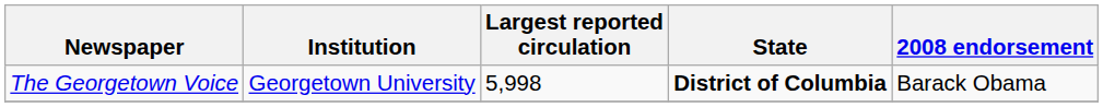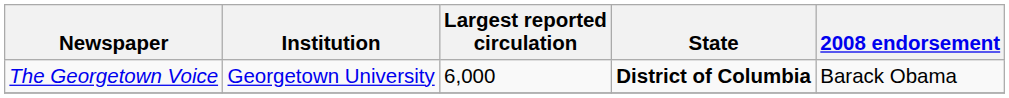The Georgetown Voice | Largest reported circulation: 5,998 -> 6,000
